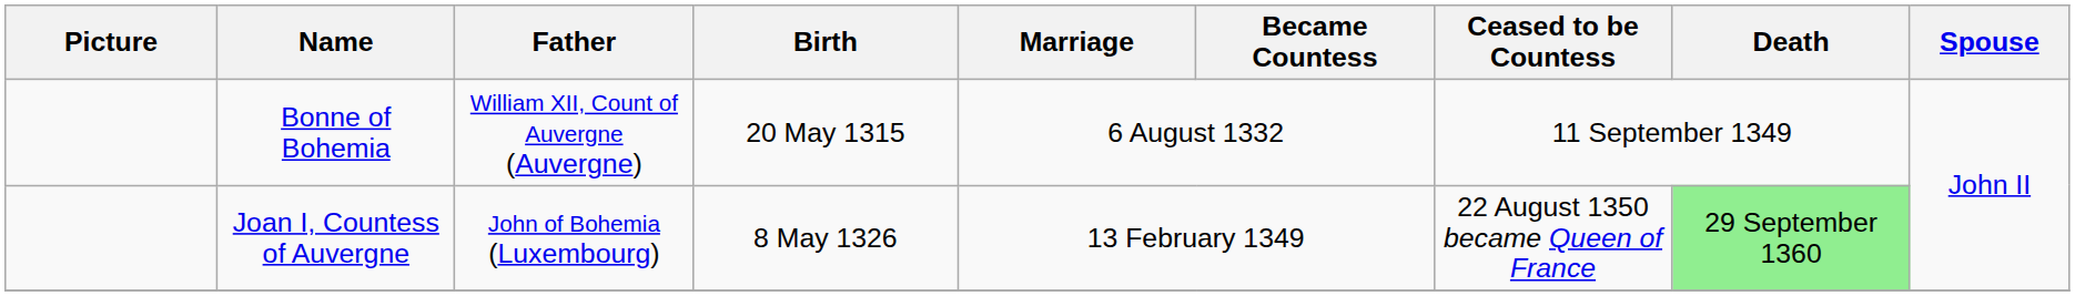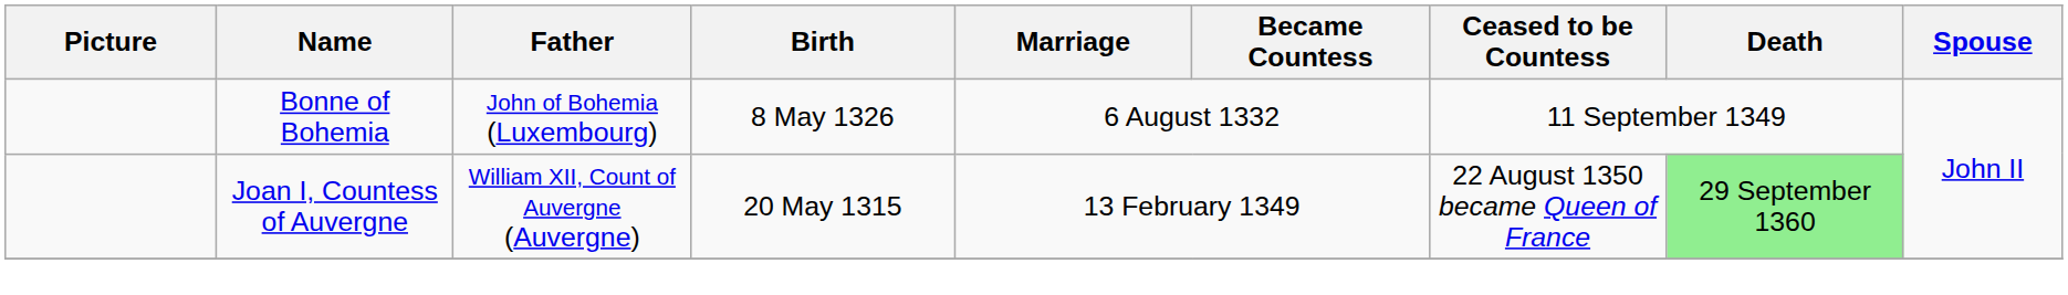Bonne of Bohemia | Father: William XII, Count of Auvergne (Auvergne) -> John of Bohemia (Luxembourg)
Bonne of Bohemia | Birth: 20 May 1315 -> 8 May 1326
Joan I, Countess of Auvergne | Father: John of Bohemia (Luxembourg) -> William XII, Count of Auvergne (Auvergne)
Joan I, Countess of Auvergne | Birth: 8 May 1326 -> 20 May 1315
